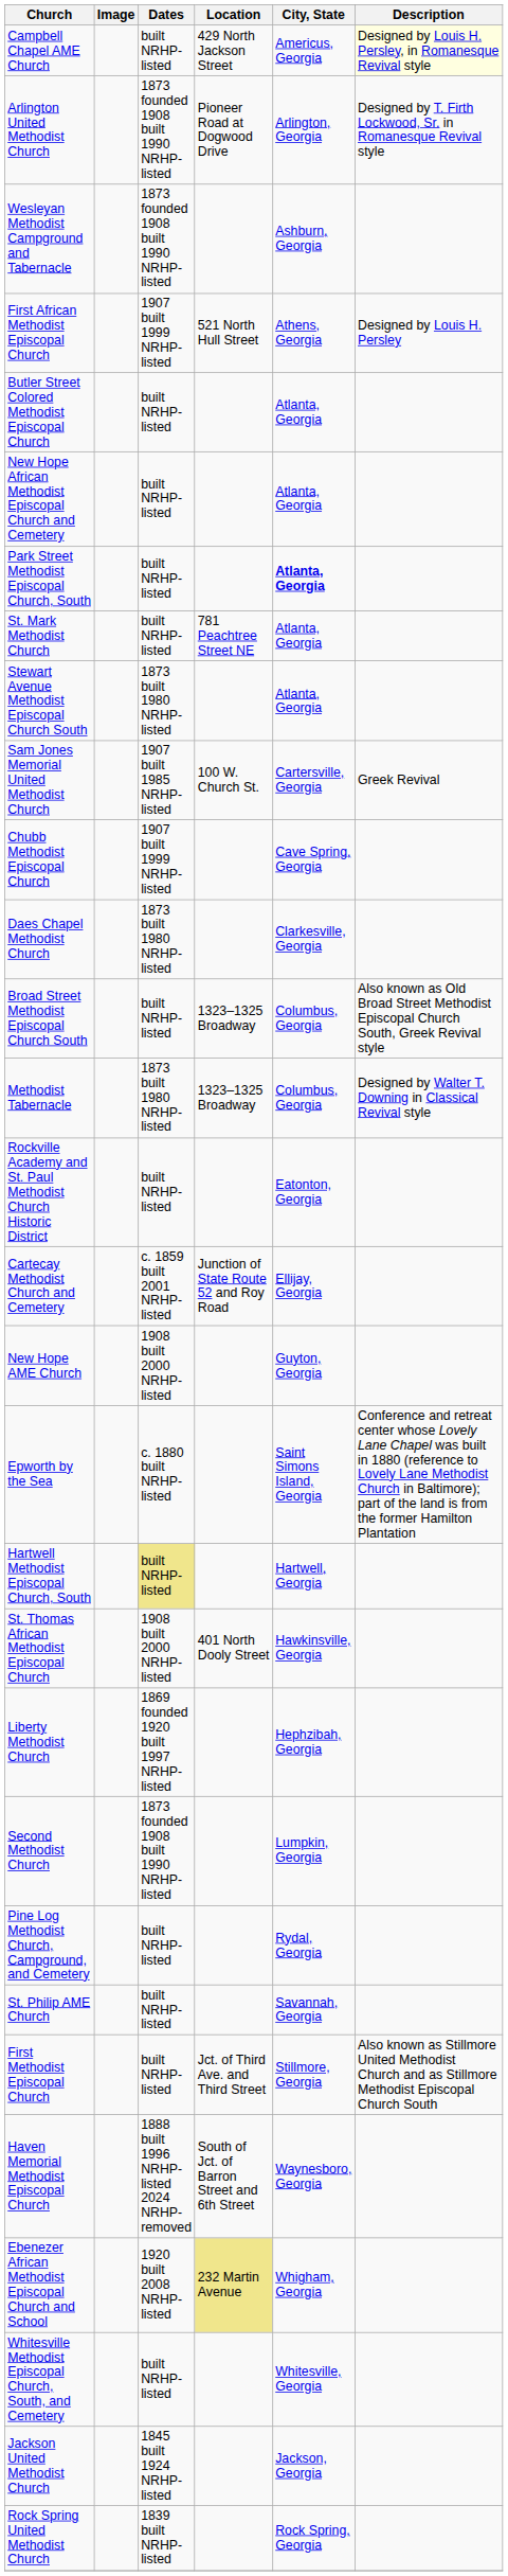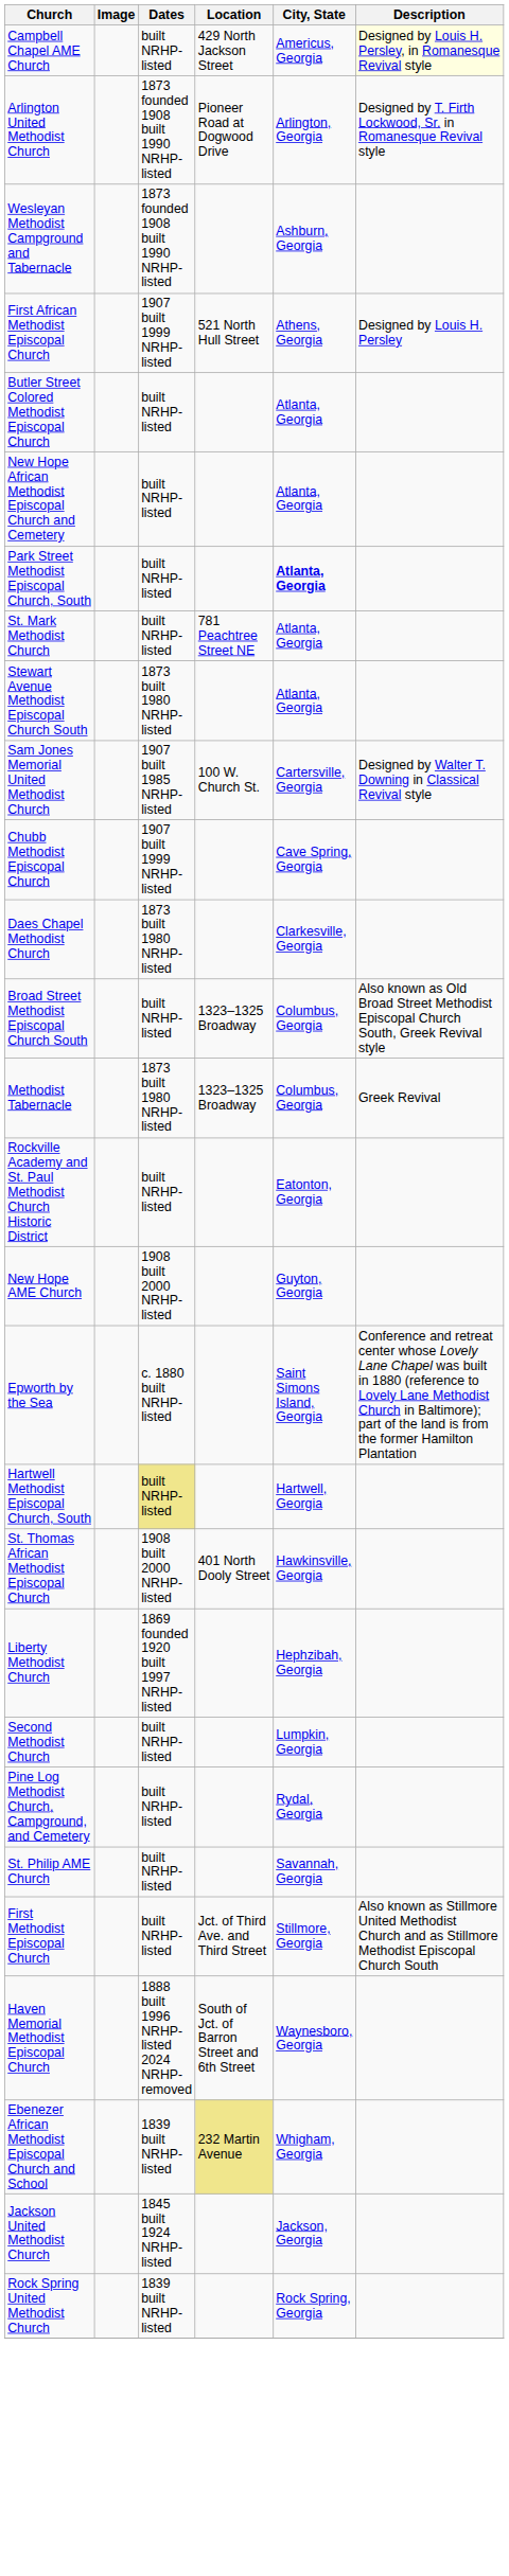Sam Jones Memorial United Methodist Church | Description: Greek Revival -> Designed by Walter T. Downing in Classical Revival style
Methodist Tabernacle | Description: Designed by Walter T. Downing in Classical Revival style -> Greek Revival
- row: Cartecay Methodist Church and Cemetery | c. 1859 built 2001 NRHP-listed | Junction of State Route 52 and Roy Road | Ellijay, Georgia
Second Methodist Church | Dates: 1873 founded 1908 built 1990 NRHP-listed -> built NRHP-listed
Ebenezer African Methodist Episcopal Church and School | Dates: 1920 built 2008 NRHP-listed -> 1839 built NRHP-listed
- row: Whitesville Methodist Episcopal Church, South, and Cemetery | built NRHP-listed | Whitesville, Georgia
